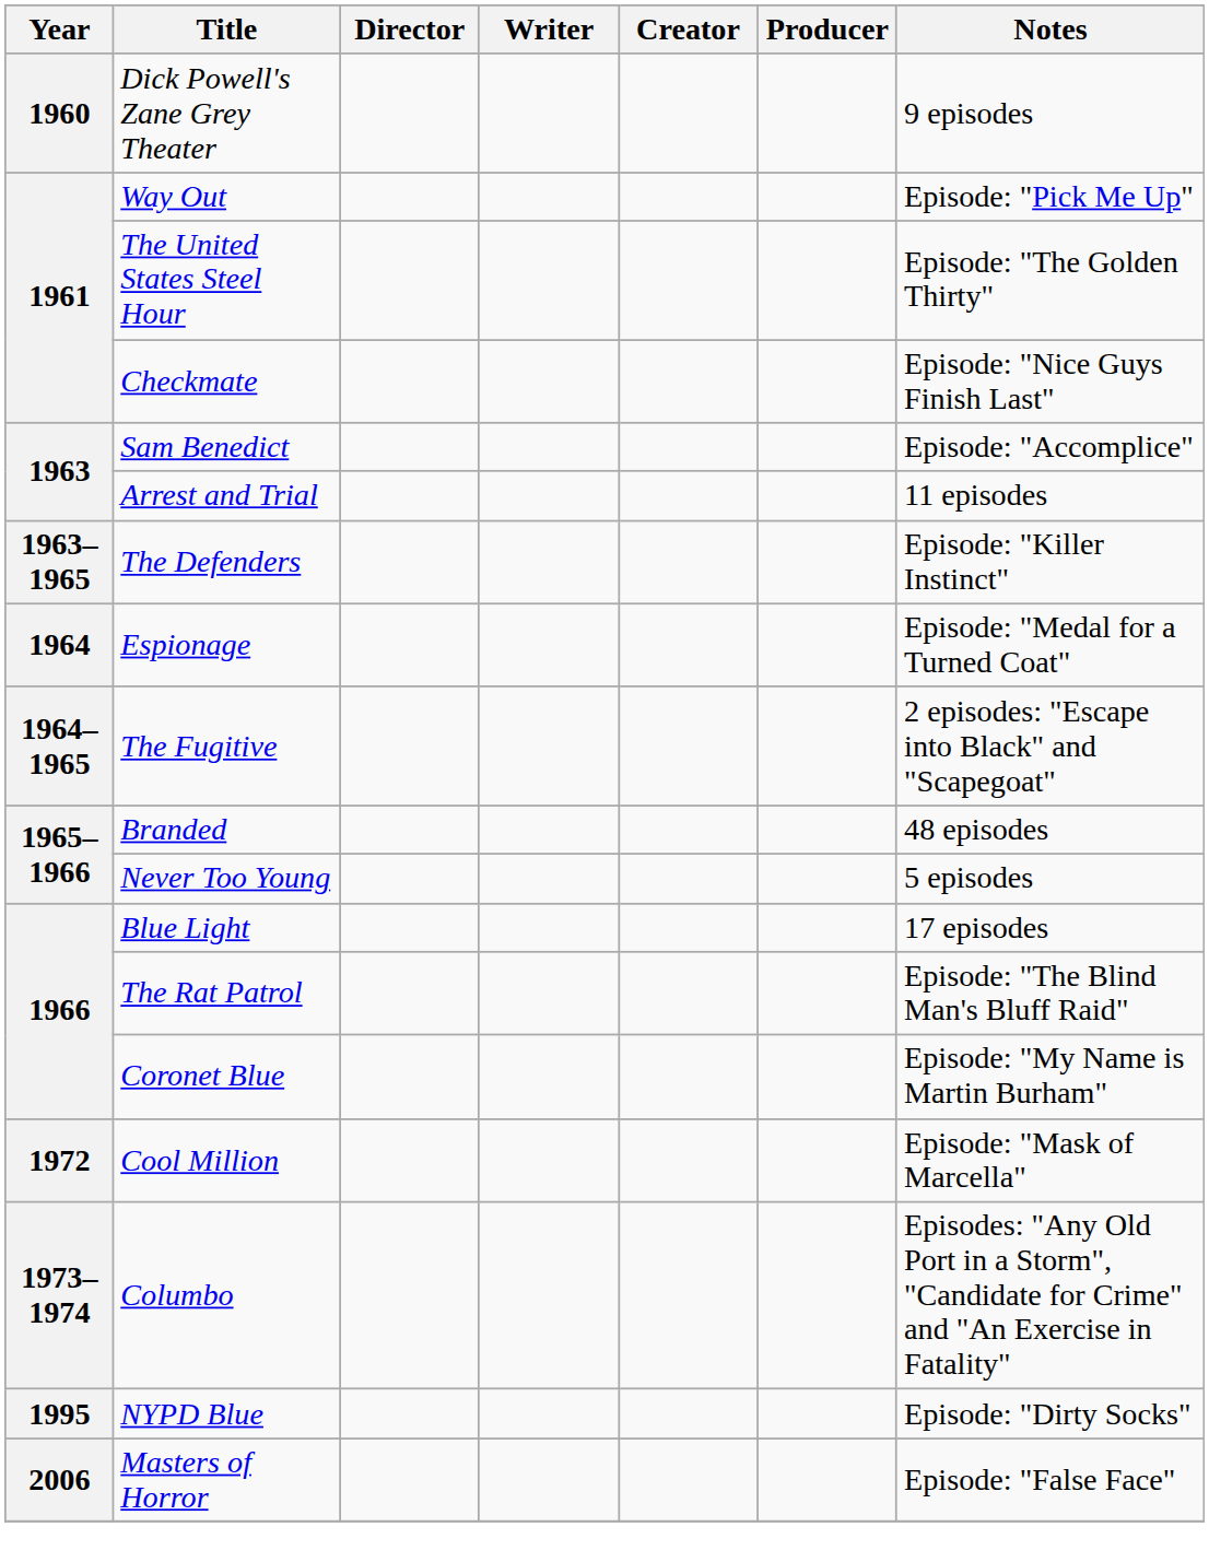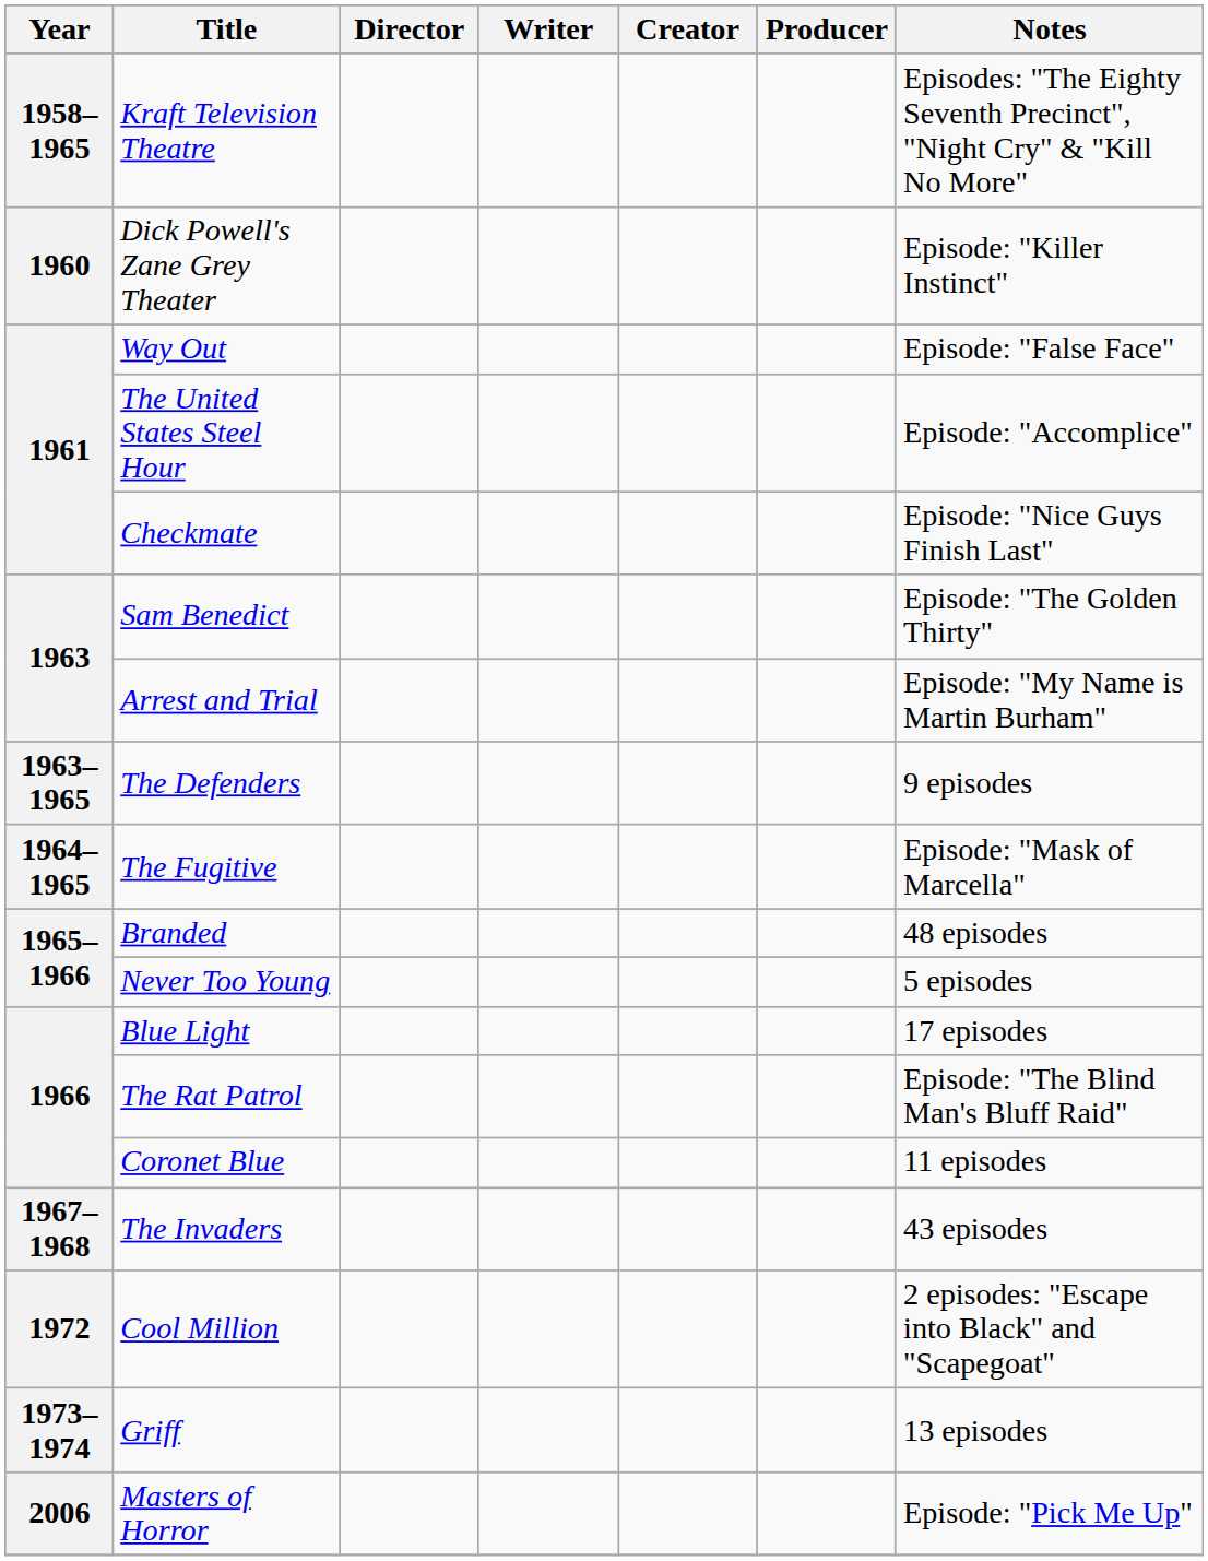+ row: 1958–1965 | Kraft Television Theatre | Episodes: "The Eighty Seventh Precinct", "Night Cry" & "Kill No More"
Dick Powell's Zane Grey Theater | Notes: 9 episodes -> Episode: "Killer Instinct"
Way Out | Notes: Episode: "Pick Me Up" -> Episode: "False Face"
The United States Steel Hour | Notes: Episode: "The Golden Thirty" -> Episode: "Accomplice"
Sam Benedict | Notes: Episode: "Accomplice" -> Episode: "The Golden Thirty"
Arrest and Trial | Notes: 11 episodes -> Episode: "My Name is Martin Burham"
The Defenders | Notes: Episode: "Killer Instinct" -> 9 episodes
- row: 1964 | Espionage | Episode: "Medal for a Turned Coat"
The Fugitive | Notes: 2 episodes: "Escape into Black" and "Scapegoat" -> Episode: "Mask of Marcella"
Coronet Blue | Notes: Episode: "My Name is Martin Burham" -> 11 episodes
+ row: 1967–1968 | The Invaders | 43 episodes
Cool Million | Notes: Episode: "Mask of Marcella" -> 2 episodes: "Escape into Black" and "Scapegoat"
+ row: 1973–1974 | Griff | 13 episodes
- row: 1973–1974 | Columbo | Episodes: "Any Old Port in a Storm", "Candidate for Crime" and "An Exercise in Fatality"
- row: 1995 | NYPD Blue | Episode: "Dirty Socks"
Masters of Horror | Notes: Episode: "False Face" -> Episode: "Pick Me Up"
